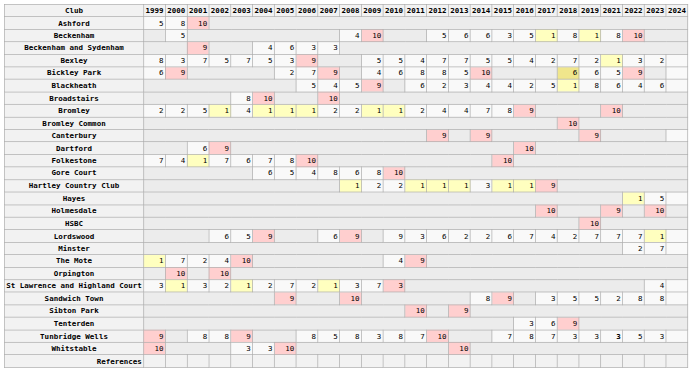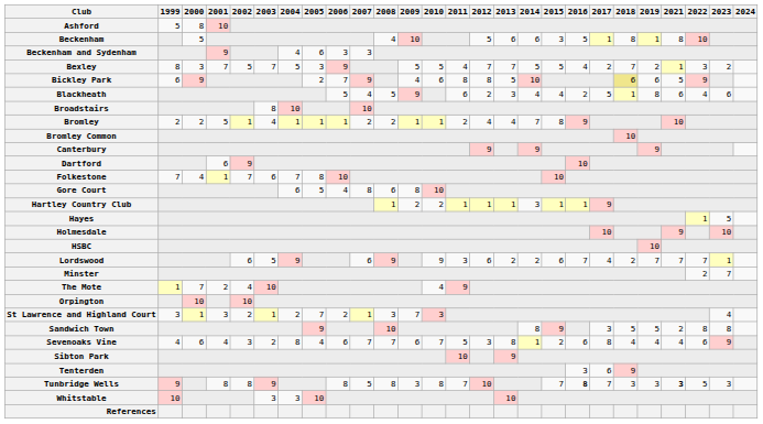+ row: Sevenoaks Vine | 4 | 6 | 4 | 3 | 2 | 8 | 4 | 6 | 7 | 7 | 6 | 7 | 5 | 3 | 8 | 1 | 2 | 6 | 8 | 4 | 4 | 4 | 6 | 9
Tunbridge Wells | 2016: normal -> bold
